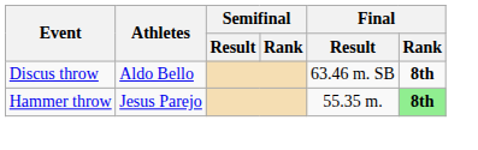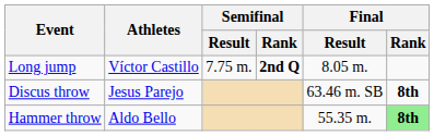+ row: Long jump | Víctor Castillo | 7.75 m. | 2nd Q | 8.05 m.
Discus throw | Athletes: Aldo Bello -> Jesus Parejo
Hammer throw | Athletes: Jesus Parejo -> Aldo Bello
